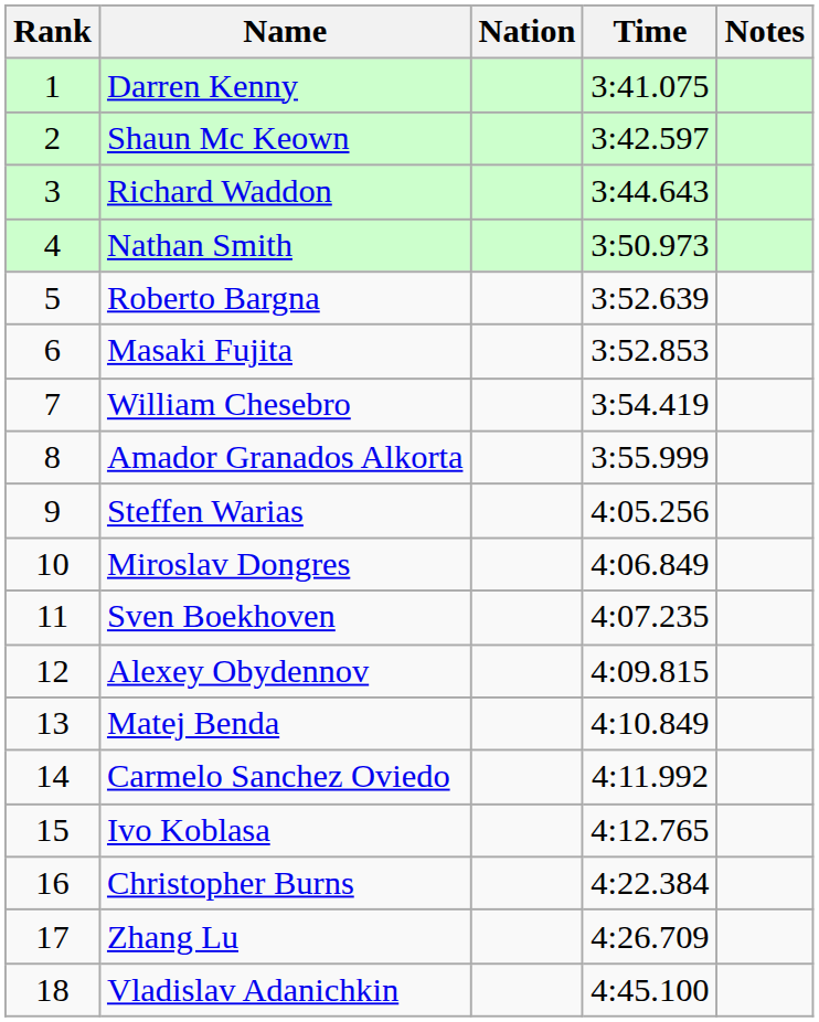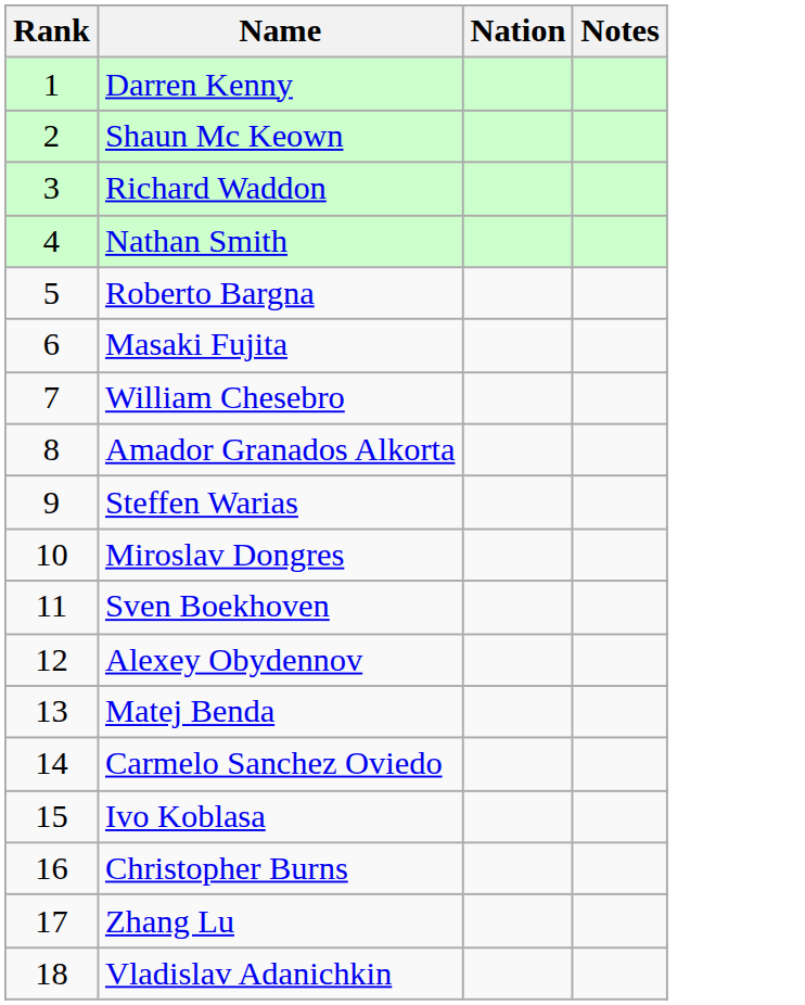- column: Time | 3:41.075 | 3:42.597 | 3:44.643 | 3:50.973 | 3:52.639 | 3:52.853 | 3:54.419 | 3:55.999 | 4:05.256 | 4:06.849 | 4:07.235 | 4:09.815 | 4:10.849 | 4:11.992 | 4:12.765 | 4:22.384 | 4:26.709 | 4:45.100
